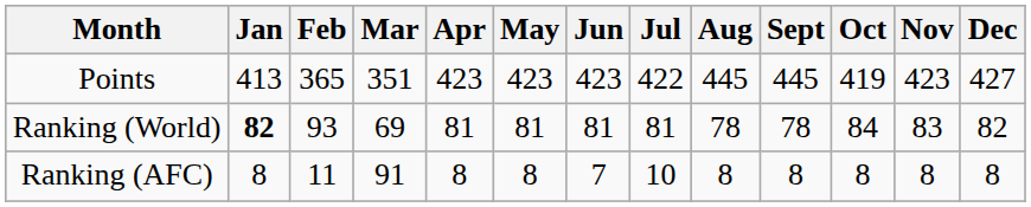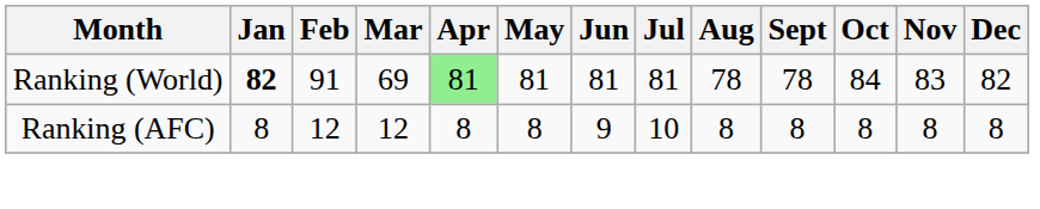- row: Points | 413 | 365 | 351 | 423 | 423 | 423 | 422 | 445 | 445 | 419 | 423 | 427
Ranking (World) | Feb: 93 -> 91
Ranking (World) | Apr: no background -> lightgreen background
Ranking (AFC) | Feb: 11 -> 12
Ranking (AFC) | Mar: 91 -> 12
Ranking (AFC) | Jun: 7 -> 9
